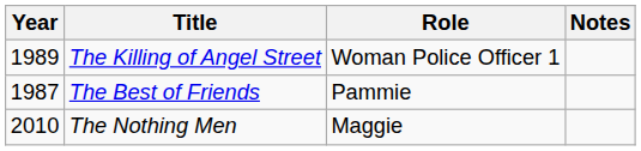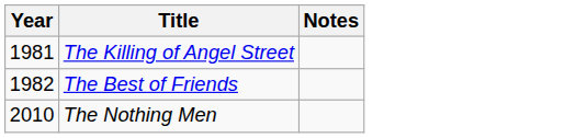- column: Role | Woman Police Officer 1 | Pammie | Maggie
The Killing of Angel Street | Year: 1989 -> 1981
The Best of Friends | Year: 1987 -> 1982
